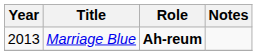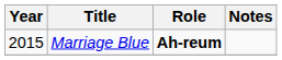Marriage Blue | Year: 2013 -> 2015
